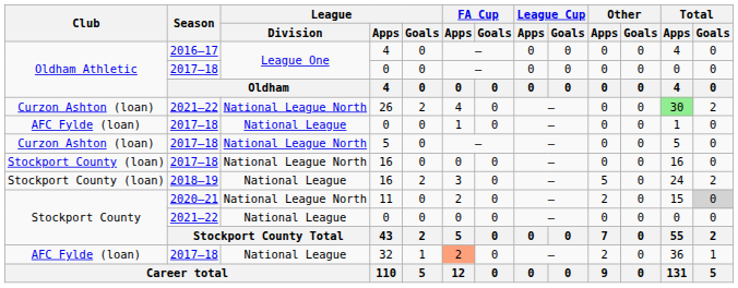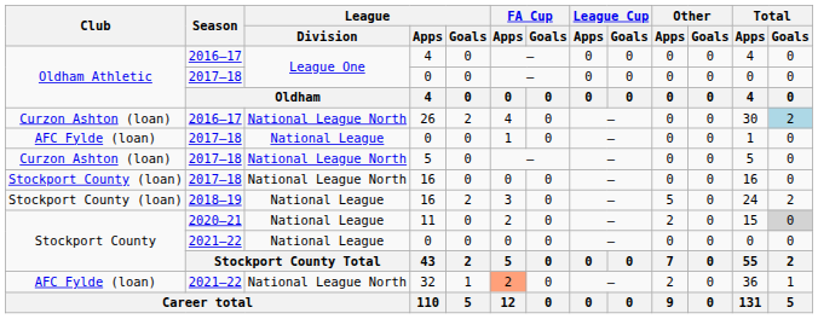26 | Season: 2021–22 -> 2016–17
26 | Total / Apps: lightgreen background -> no background
26 | Total / Goals: no background -> lightblue background
11 | League / Division: National League North -> National League
32 | Season: 2017–18 -> 2021–22
32 | League / Division: National League -> National League North
